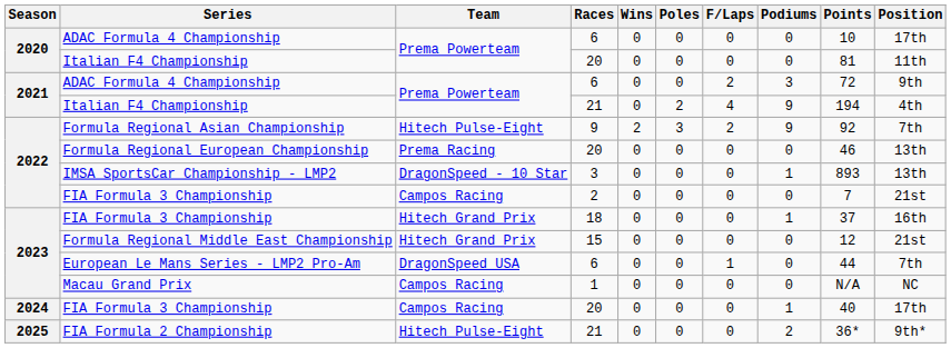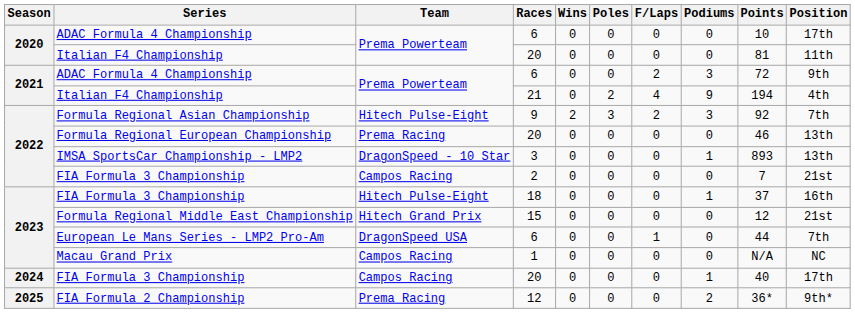Formula Regional Asian Championship | Podiums: 9 -> 3
2023 / FIA Formula 3 Championship | Team: Hitech Grand Prix -> Hitech Pulse-Eight
FIA Formula 2 Championship | Team: Hitech Pulse-Eight -> Prema Racing
FIA Formula 2 Championship | Races: 21 -> 12
